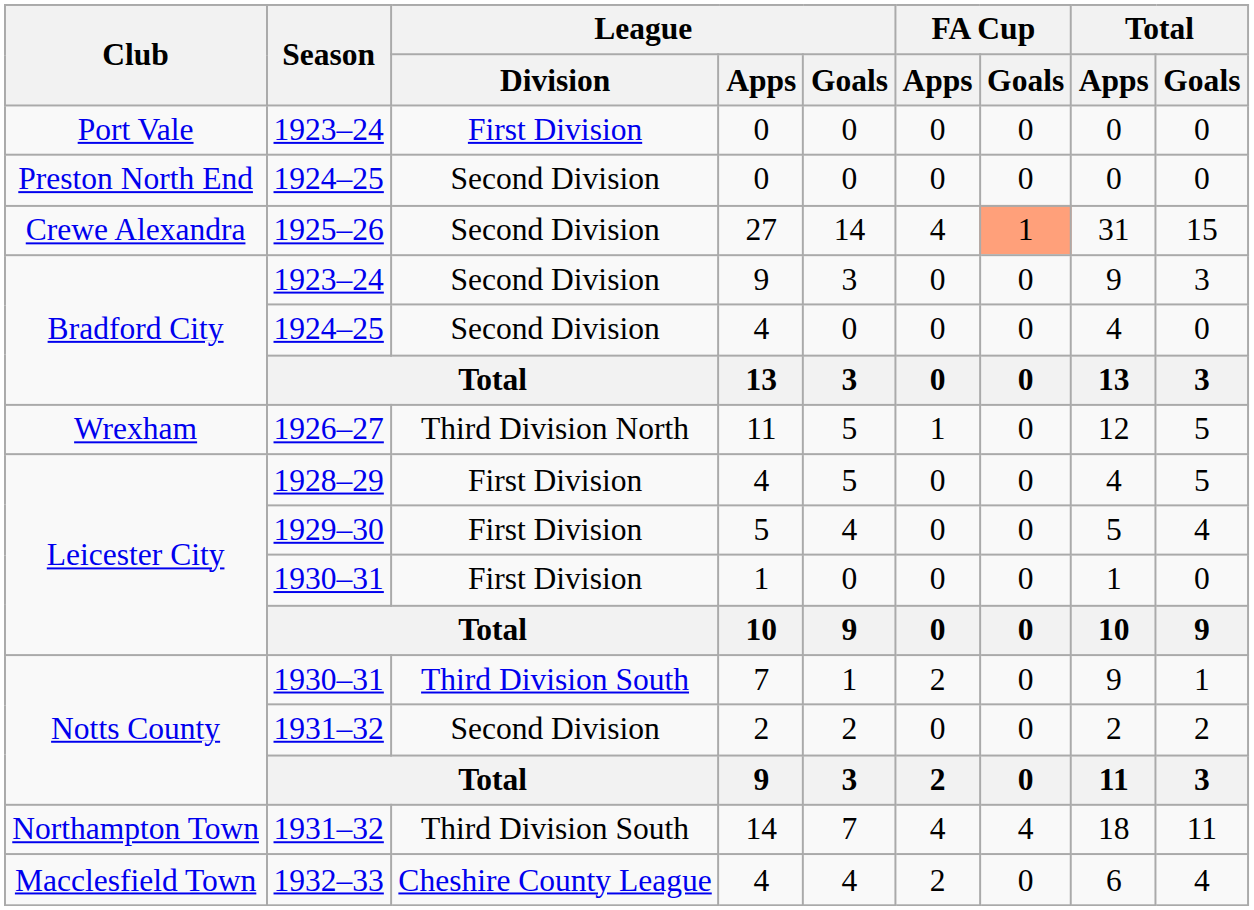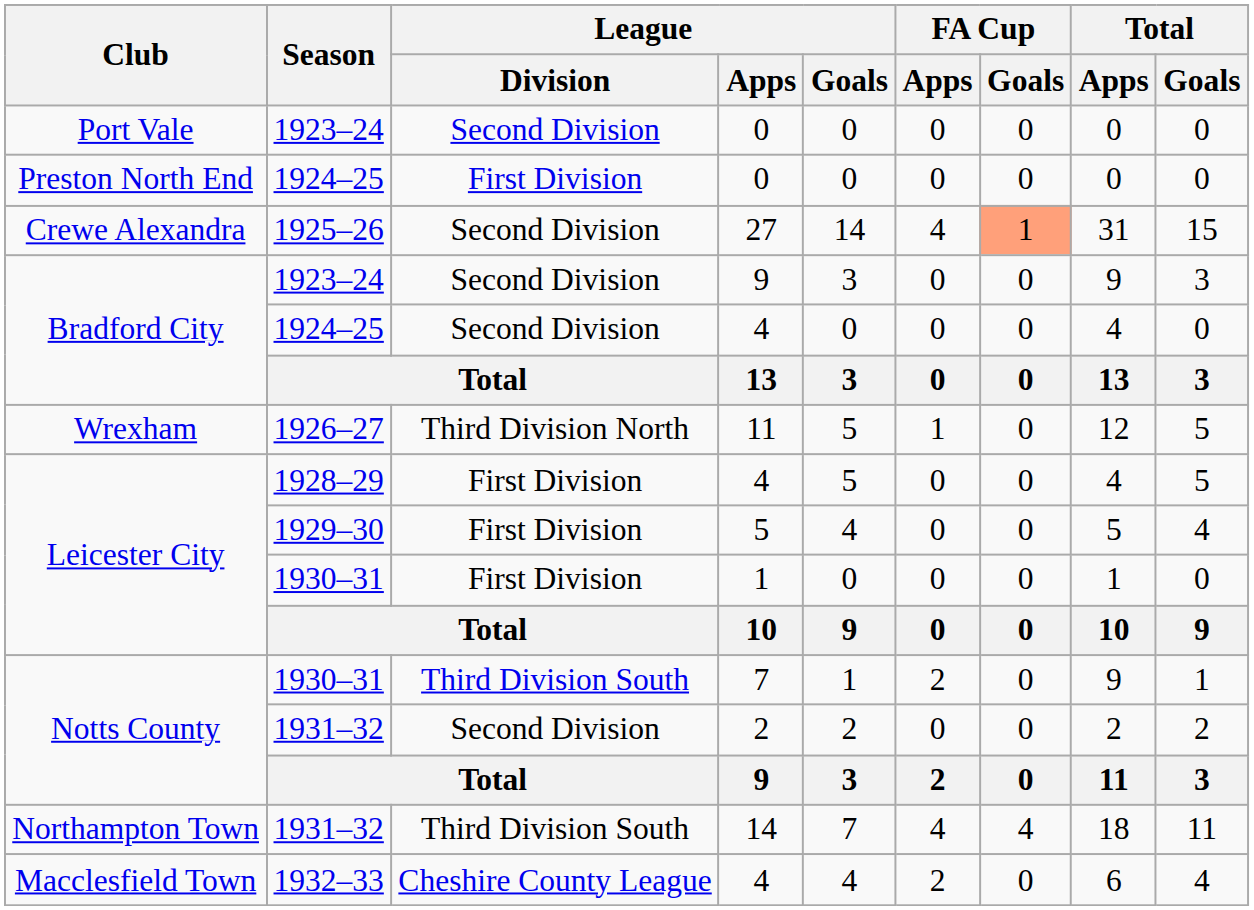Port Vale / 0 | League / Division: First Division -> Second Division
Preston North End / 0 | League / Division: Second Division -> First Division
